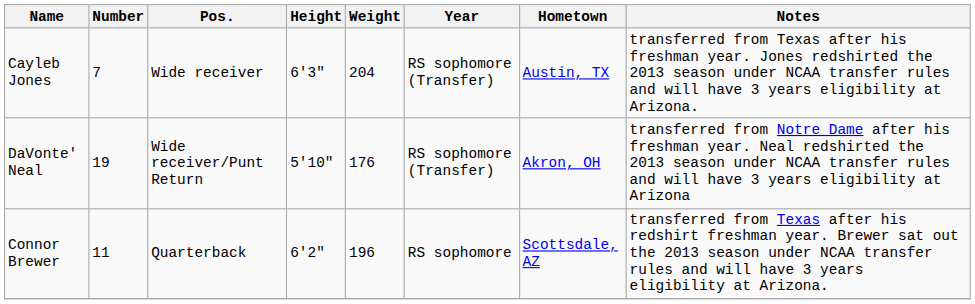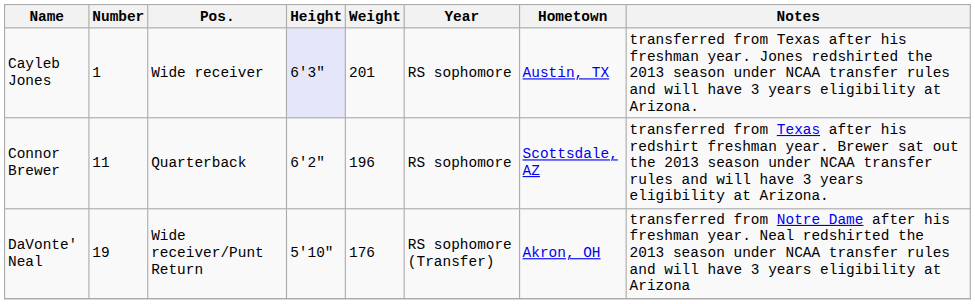Cayleb Jones | Number: 7 -> 1
Cayleb Jones | Height: no background -> lavender background
Cayleb Jones | Weight: 204 -> 201
Cayleb Jones | Year: RS sophomore (Transfer) -> RS sophomore
rows swapped: Connor Brewer <-> DaVonte' Neal
